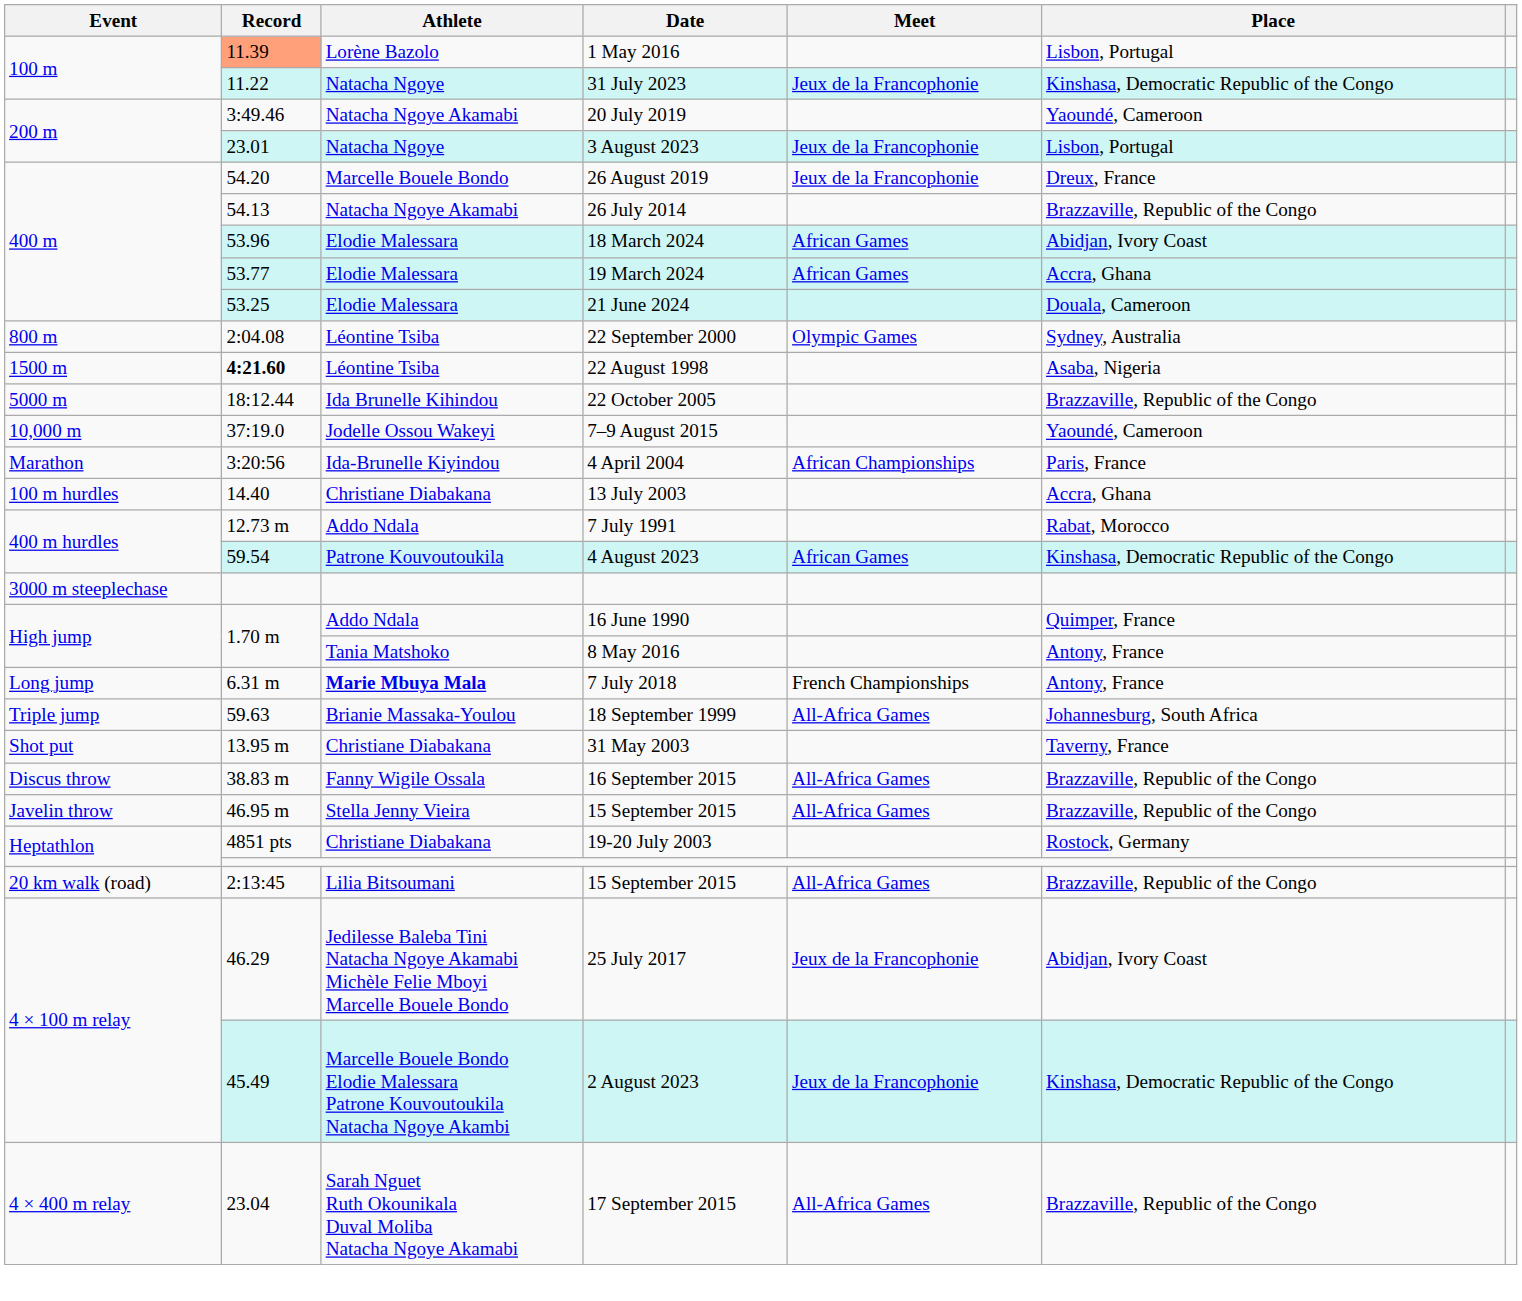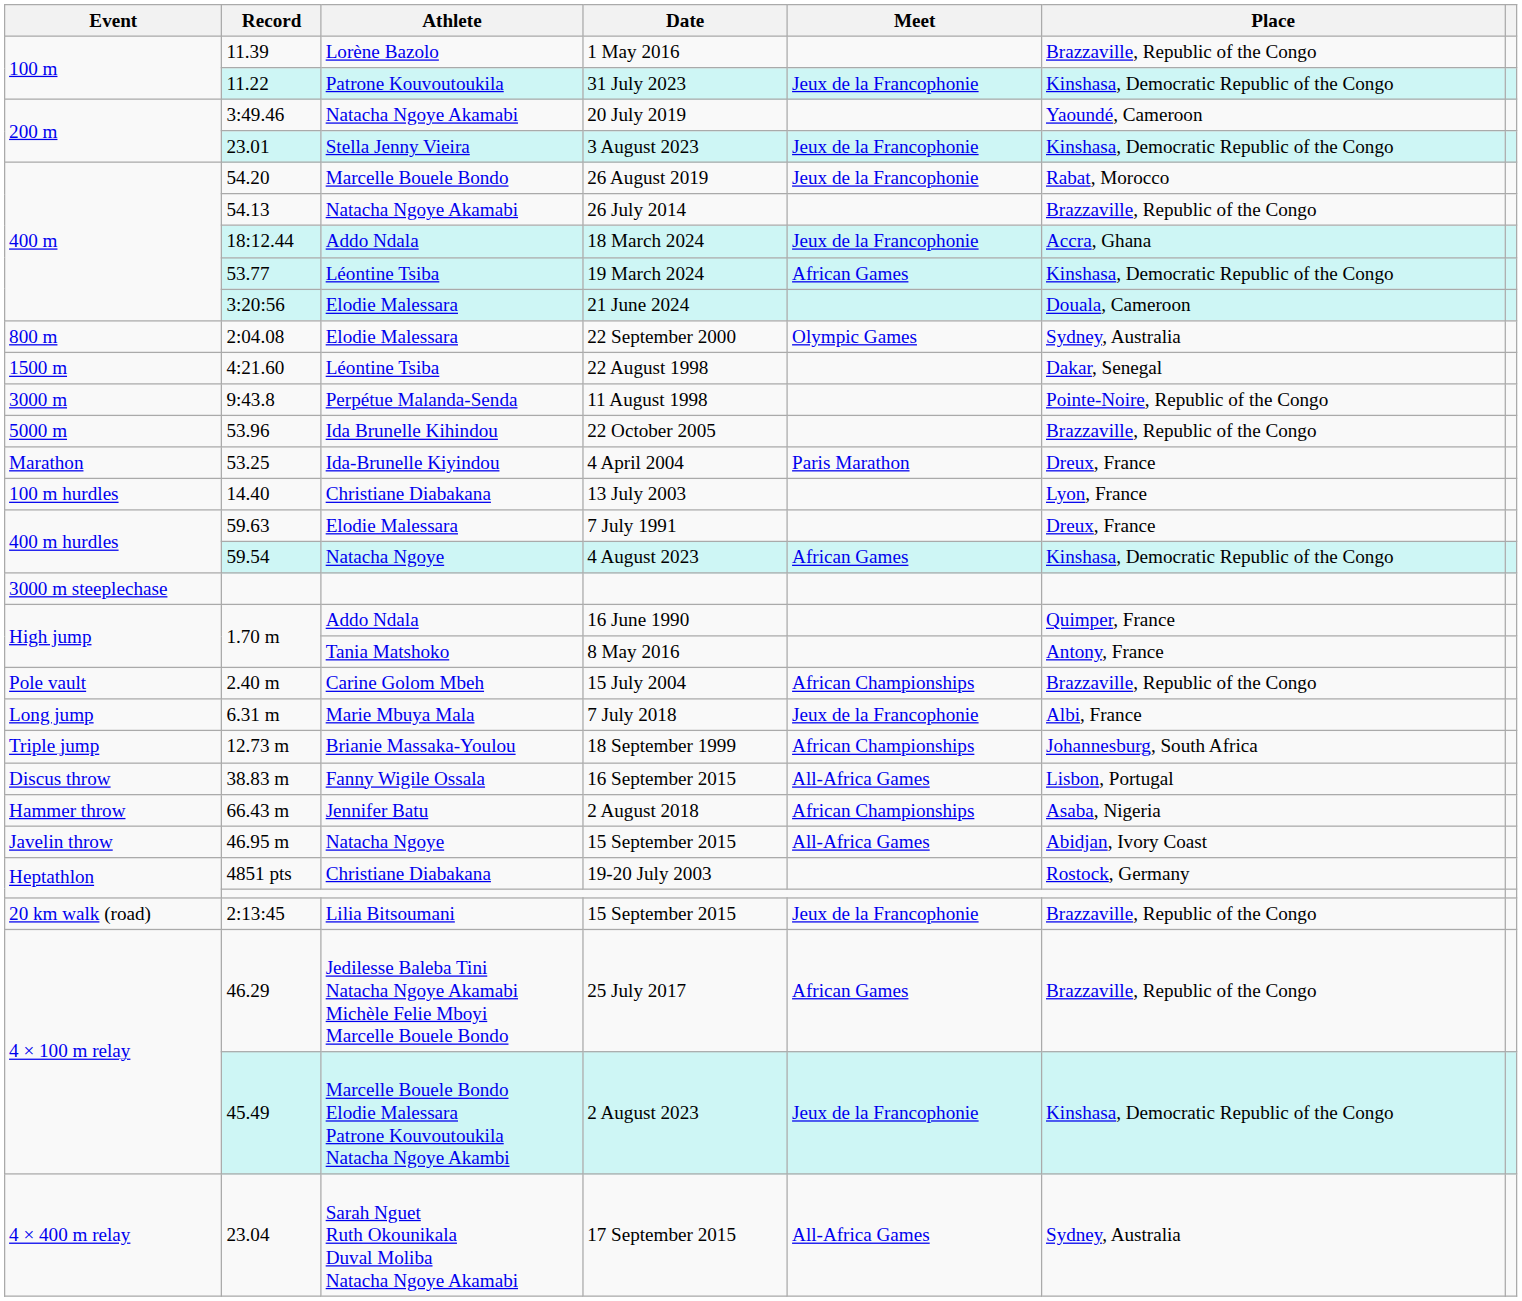1 May 2016 | Record: lightsalmon background -> no background
1 May 2016 | Place: Lisbon, Portugal -> Brazzaville, Republic of the Congo
31 July 2023 | Athlete: Natacha Ngoye -> Patrone Kouvoutoukila
3 August 2023 | Athlete: Natacha Ngoye -> Stella Jenny Vieira
3 August 2023 | Place: Lisbon, Portugal -> Kinshasa, Democratic Republic of the Congo
26 August 2019 | Place: Dreux, France -> Rabat, Morocco
18 March 2024 | Record: 53.96 -> 18:12.44
18 March 2024 | Athlete: Elodie Malessara -> Addo Ndala
18 March 2024 | Meet: African Games -> Jeux de la Francophonie
18 March 2024 | Place: Abidjan, Ivory Coast -> Accra, Ghana
19 March 2024 | Athlete: Elodie Malessara -> Léontine Tsiba
19 March 2024 | Place: Accra, Ghana -> Kinshasa, Democratic Republic of the Congo
21 June 2024 | Record: 53.25 -> 3:20:56
22 September 2000 | Athlete: Léontine Tsiba -> Elodie Malessara
22 August 1998 | Record: bold -> normal
22 August 1998 | Place: Asaba, Nigeria -> Dakar, Senegal
+ row: 3000 m | 9:43.8 | Perpétue Malanda-Senda | 11 August 1998 | Pointe-Noire, Republic of the Congo
22 October 2005 | Record: 18:12.44 -> 53.96
- row: 10,000 m | 37:19.0 | Jodelle Ossou Wakeyi | 7–9 August 2015 | Yaoundé, Cameroon
4 April 2004 | Record: 3:20:56 -> 53.25
4 April 2004 | Meet: African Championships -> Paris Marathon
4 April 2004 | Place: Paris, France -> Dreux, France
13 July 2003 | Place: Accra, Ghana -> Lyon, France
7 July 1991 | Record: 12.73 m -> 59.63
7 July 1991 | Athlete: Addo Ndala -> Elodie Malessara
7 July 1991 | Place: Rabat, Morocco -> Dreux, France
4 August 2023 | Athlete: Patrone Kouvoutoukila -> Natacha Ngoye
+ row: Pole vault | 2.40 m | Carine Golom Mbeh | 15 July 2004 | African Championships | Brazzaville, Republic of the Congo
7 July 2018 | Athlete: bold -> normal
7 July 2018 | Meet: French Championships -> Jeux de la Francophonie
7 July 2018 | Place: Antony, France -> Albi, France
18 September 1999 | Record: 59.63 -> 12.73 m
18 September 1999 | Meet: All-Africa Games -> African Championships
- row: Shot put | 13.95 m | Christiane Diabakana | 31 May 2003 | Taverny, France
16 September 2015 | Place: Brazzaville, Republic of the Congo -> Lisbon, Portugal
+ row: Hammer throw | 66.43 m | Jennifer Batu | 2 August 2018 | African Championships | Asaba, Nigeria
Javelin throw / 15 September 2015 | Athlete: Stella Jenny Vieira -> Natacha Ngoye
Javelin throw / 15 September 2015 | Place: Brazzaville, Republic of the Congo -> Abidjan, Ivory Coast
20 km walk (road) / 15 September 2015 | Meet: All-Africa Games -> Jeux de la Francophonie
25 July 2017 | Meet: Jeux de la Francophonie -> African Games
25 July 2017 | Place: Abidjan, Ivory Coast -> Brazzaville, Republic of the Congo
17 September 2015 | Place: Brazzaville, Republic of the Congo -> Sydney, Australia
